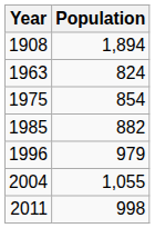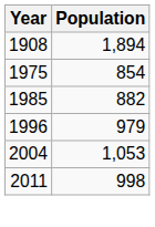- row: 1963 | 824
2004 | Population: 1,055 -> 1,053
